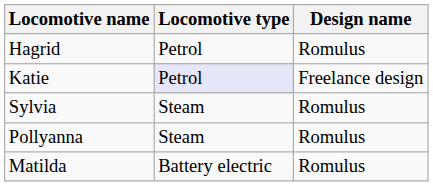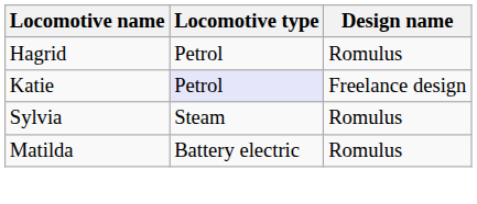- row: Pollyanna | Steam | Romulus
